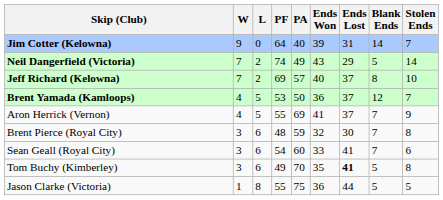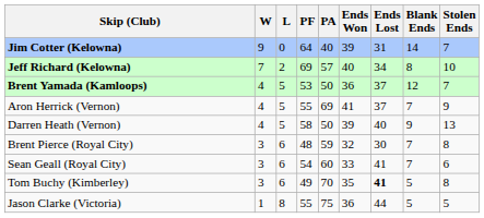- row: Neil Dangerfield (Victoria) | 7 | 2 | 74 | 49 | 43 | 29 | 5 | 14
Jeff Richard (Kelowna) | Ends Lost: 37 -> 34
+ row: Darren Heath (Vernon) | 4 | 5 | 58 | 50 | 39 | 40 | 9 | 13
